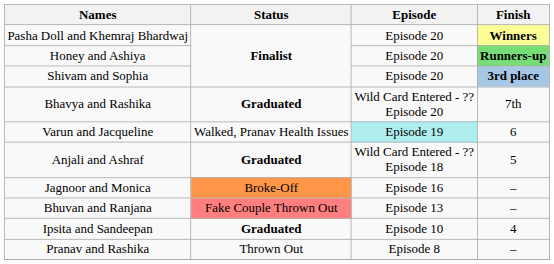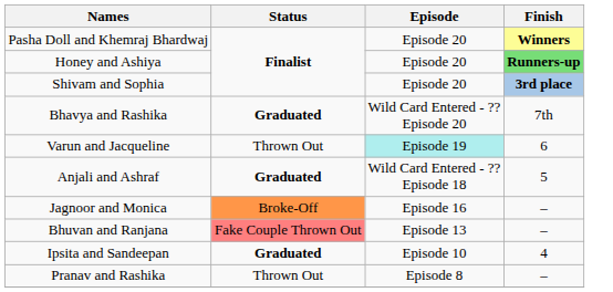Varun and Jacqueline | Status: Walked, Pranav Health Issues -> Thrown Out
